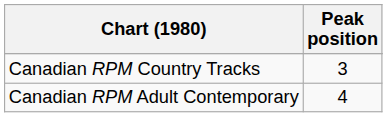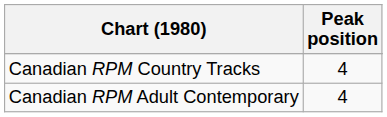Canadian RPM Country Tracks | Peak position: 3 -> 4
